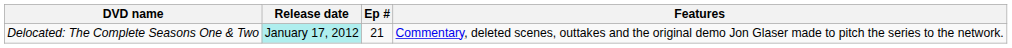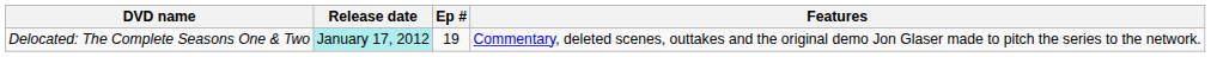Delocated: The Complete Seasons One & Two | Ep #: 21 -> 19
